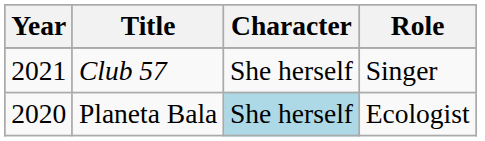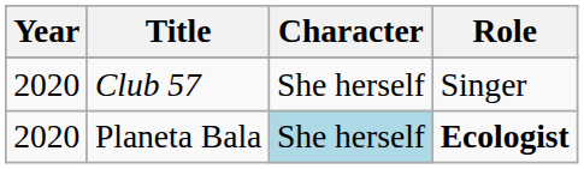Club 57 | Year: 2021 -> 2020
Planeta Bala | Role: normal -> bold
